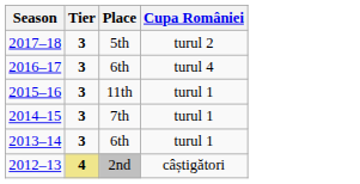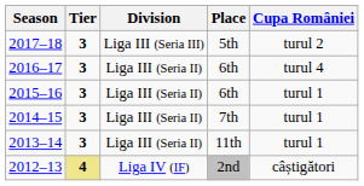+ column: Division | Liga III (Seria III) | Liga III (Seria II) | Liga III (Seria II) | Liga III (Seria II) | Liga III (Seria II) | Liga IV (IF)
2015–16 | Place: 11th -> 6th
2013–14 | Place: 6th -> 11th
